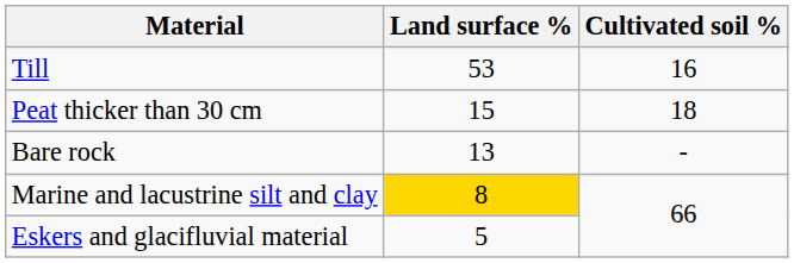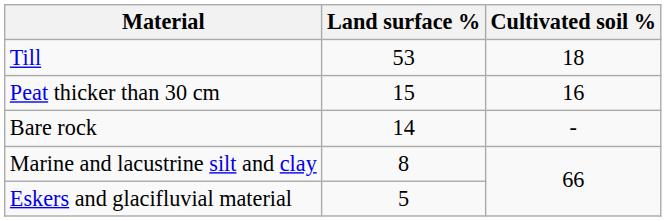Till | Cultivated soil %: 16 -> 18
Peat thicker than 30 cm | Cultivated soil %: 18 -> 16
Bare rock | Land surface %: 13 -> 14
Marine and lacustrine silt and clay | Land surface %: gold background -> no background
